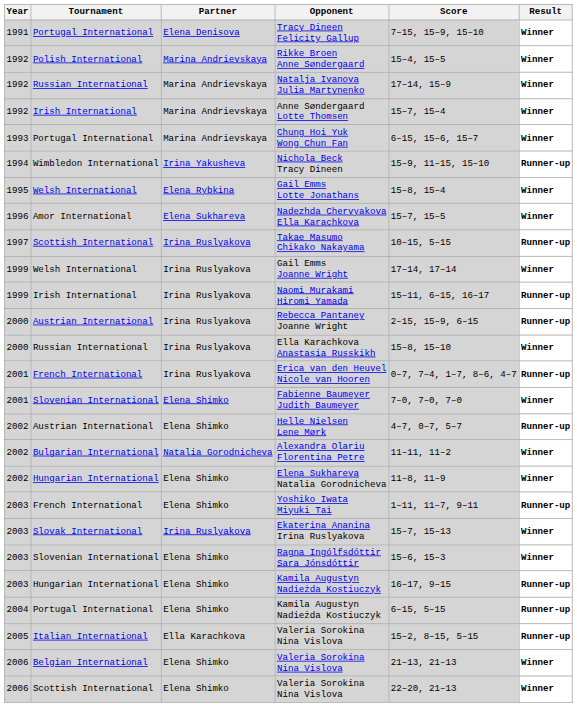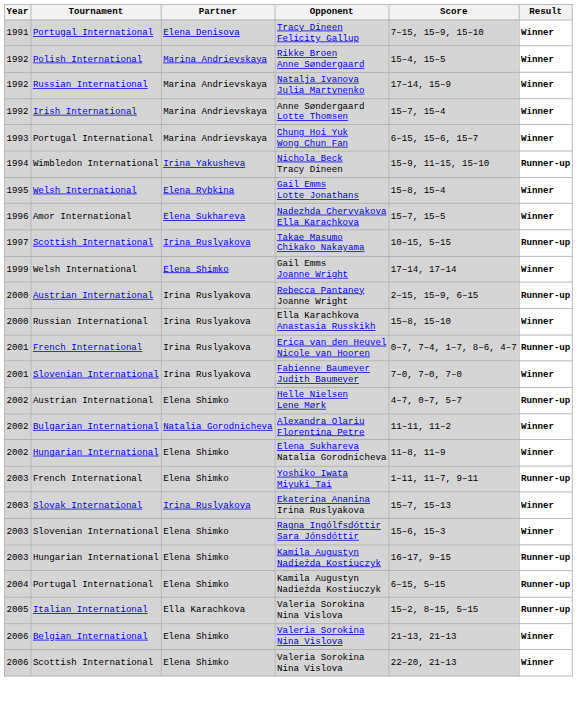Gail Emms Joanne Wright | Partner: Irina Ruslyakova -> Elena Shimko
- row: 1999 | Irish International | Irina Ruslyakova | Naomi Murakami Hiromi Yamada | 15–11, 6–15, 16–17 | Runner-up
Fabienne Baumeyer Judith Baumeyer | Partner: Elena Shimko -> Irina Ruslyakova
